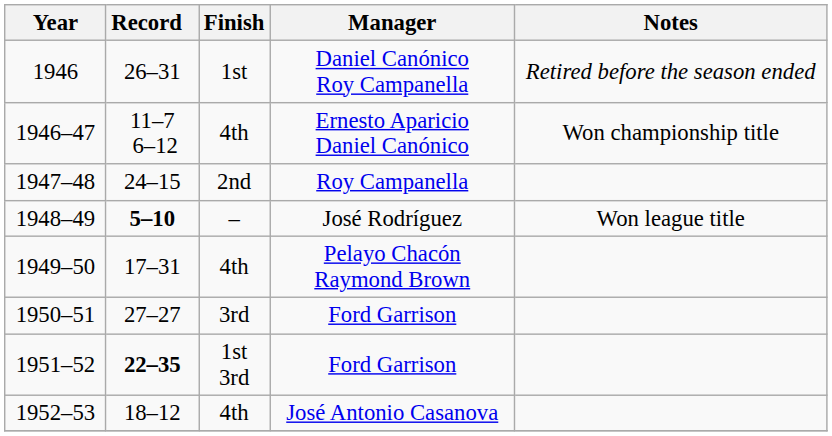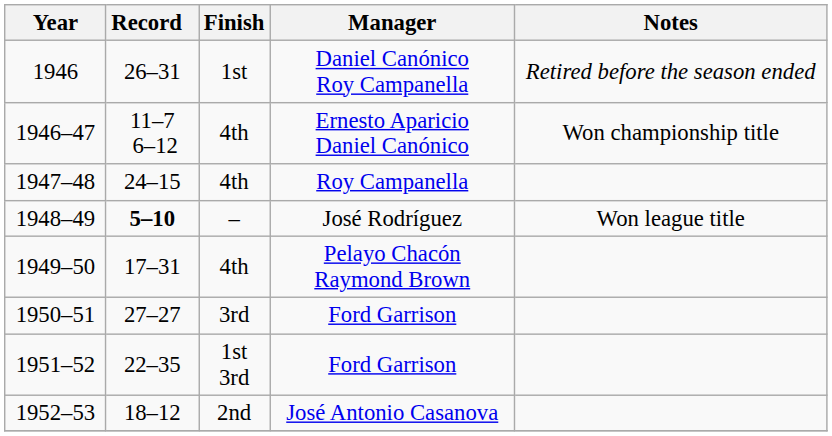1947–48 | Finish: 2nd -> 4th
1951–52 | Record: bold -> normal
1952–53 | Finish: 4th -> 2nd
